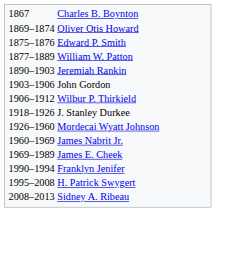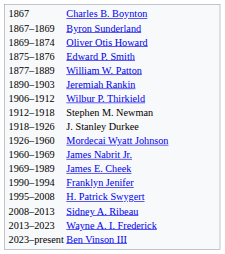+ row: 1867–1869 | Byron Sunderland
- row: 1903–1906 | John Gordon
+ row: 1912–1918 | Stephen M. Newman
+ row: 2013–2023 | Wayne A. I. Frederick
+ row: 2023–present | Ben Vinson III
